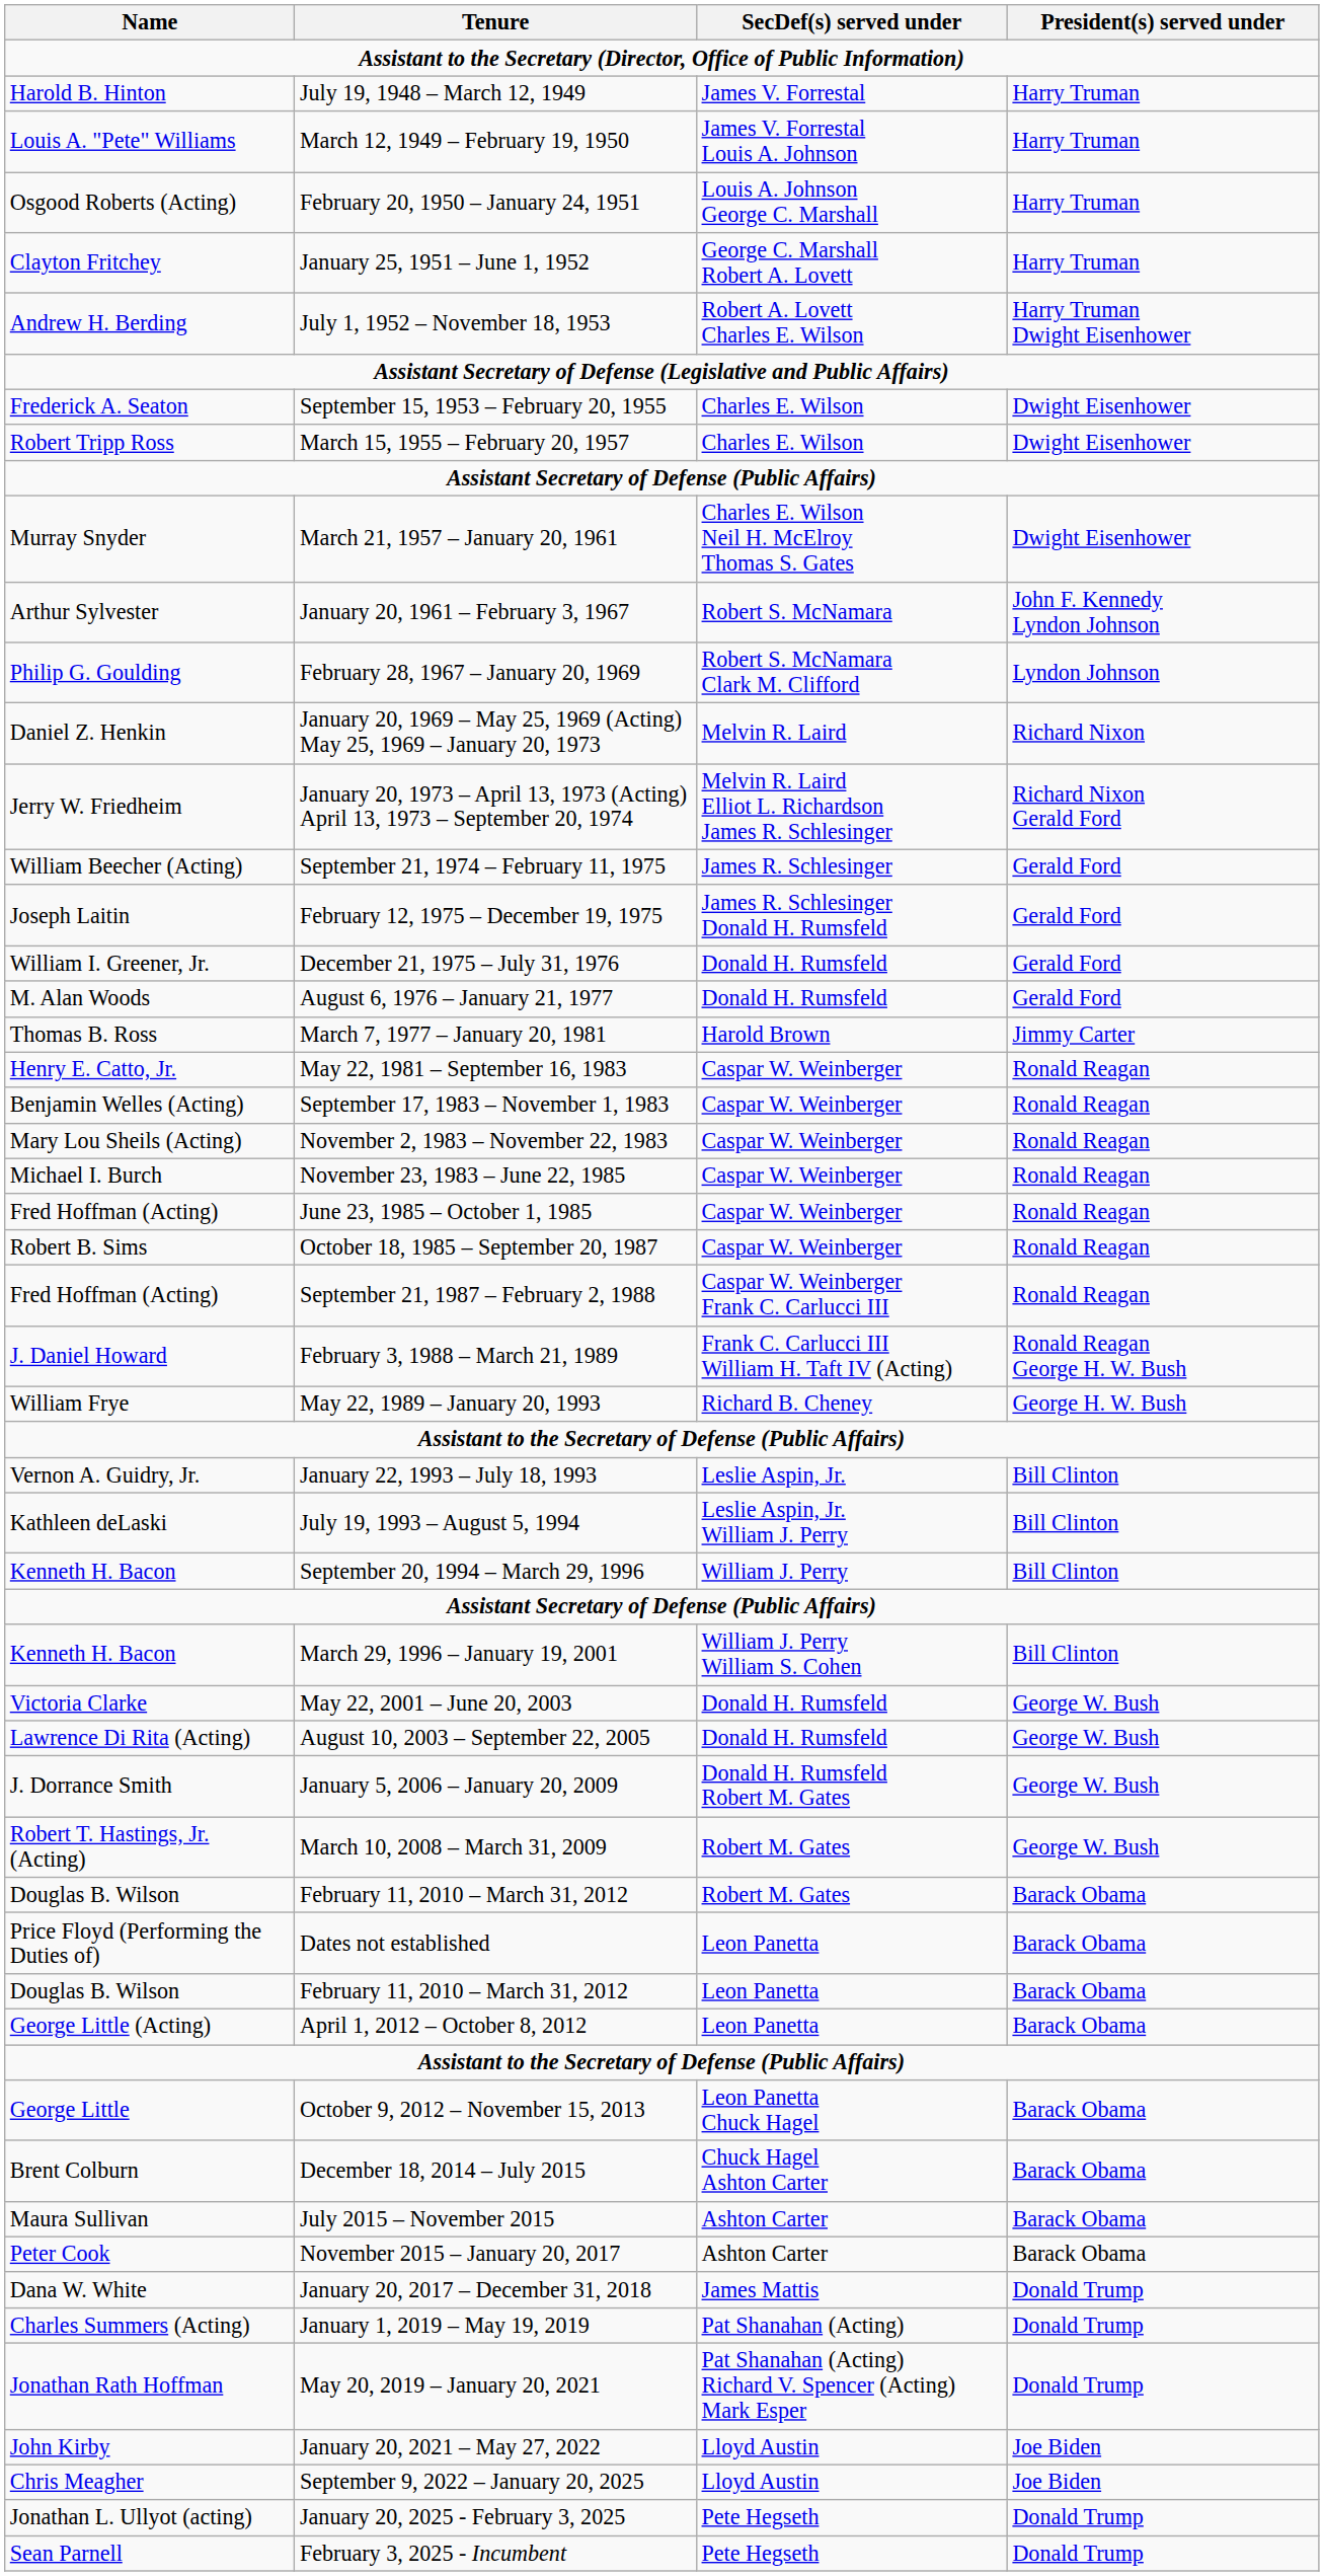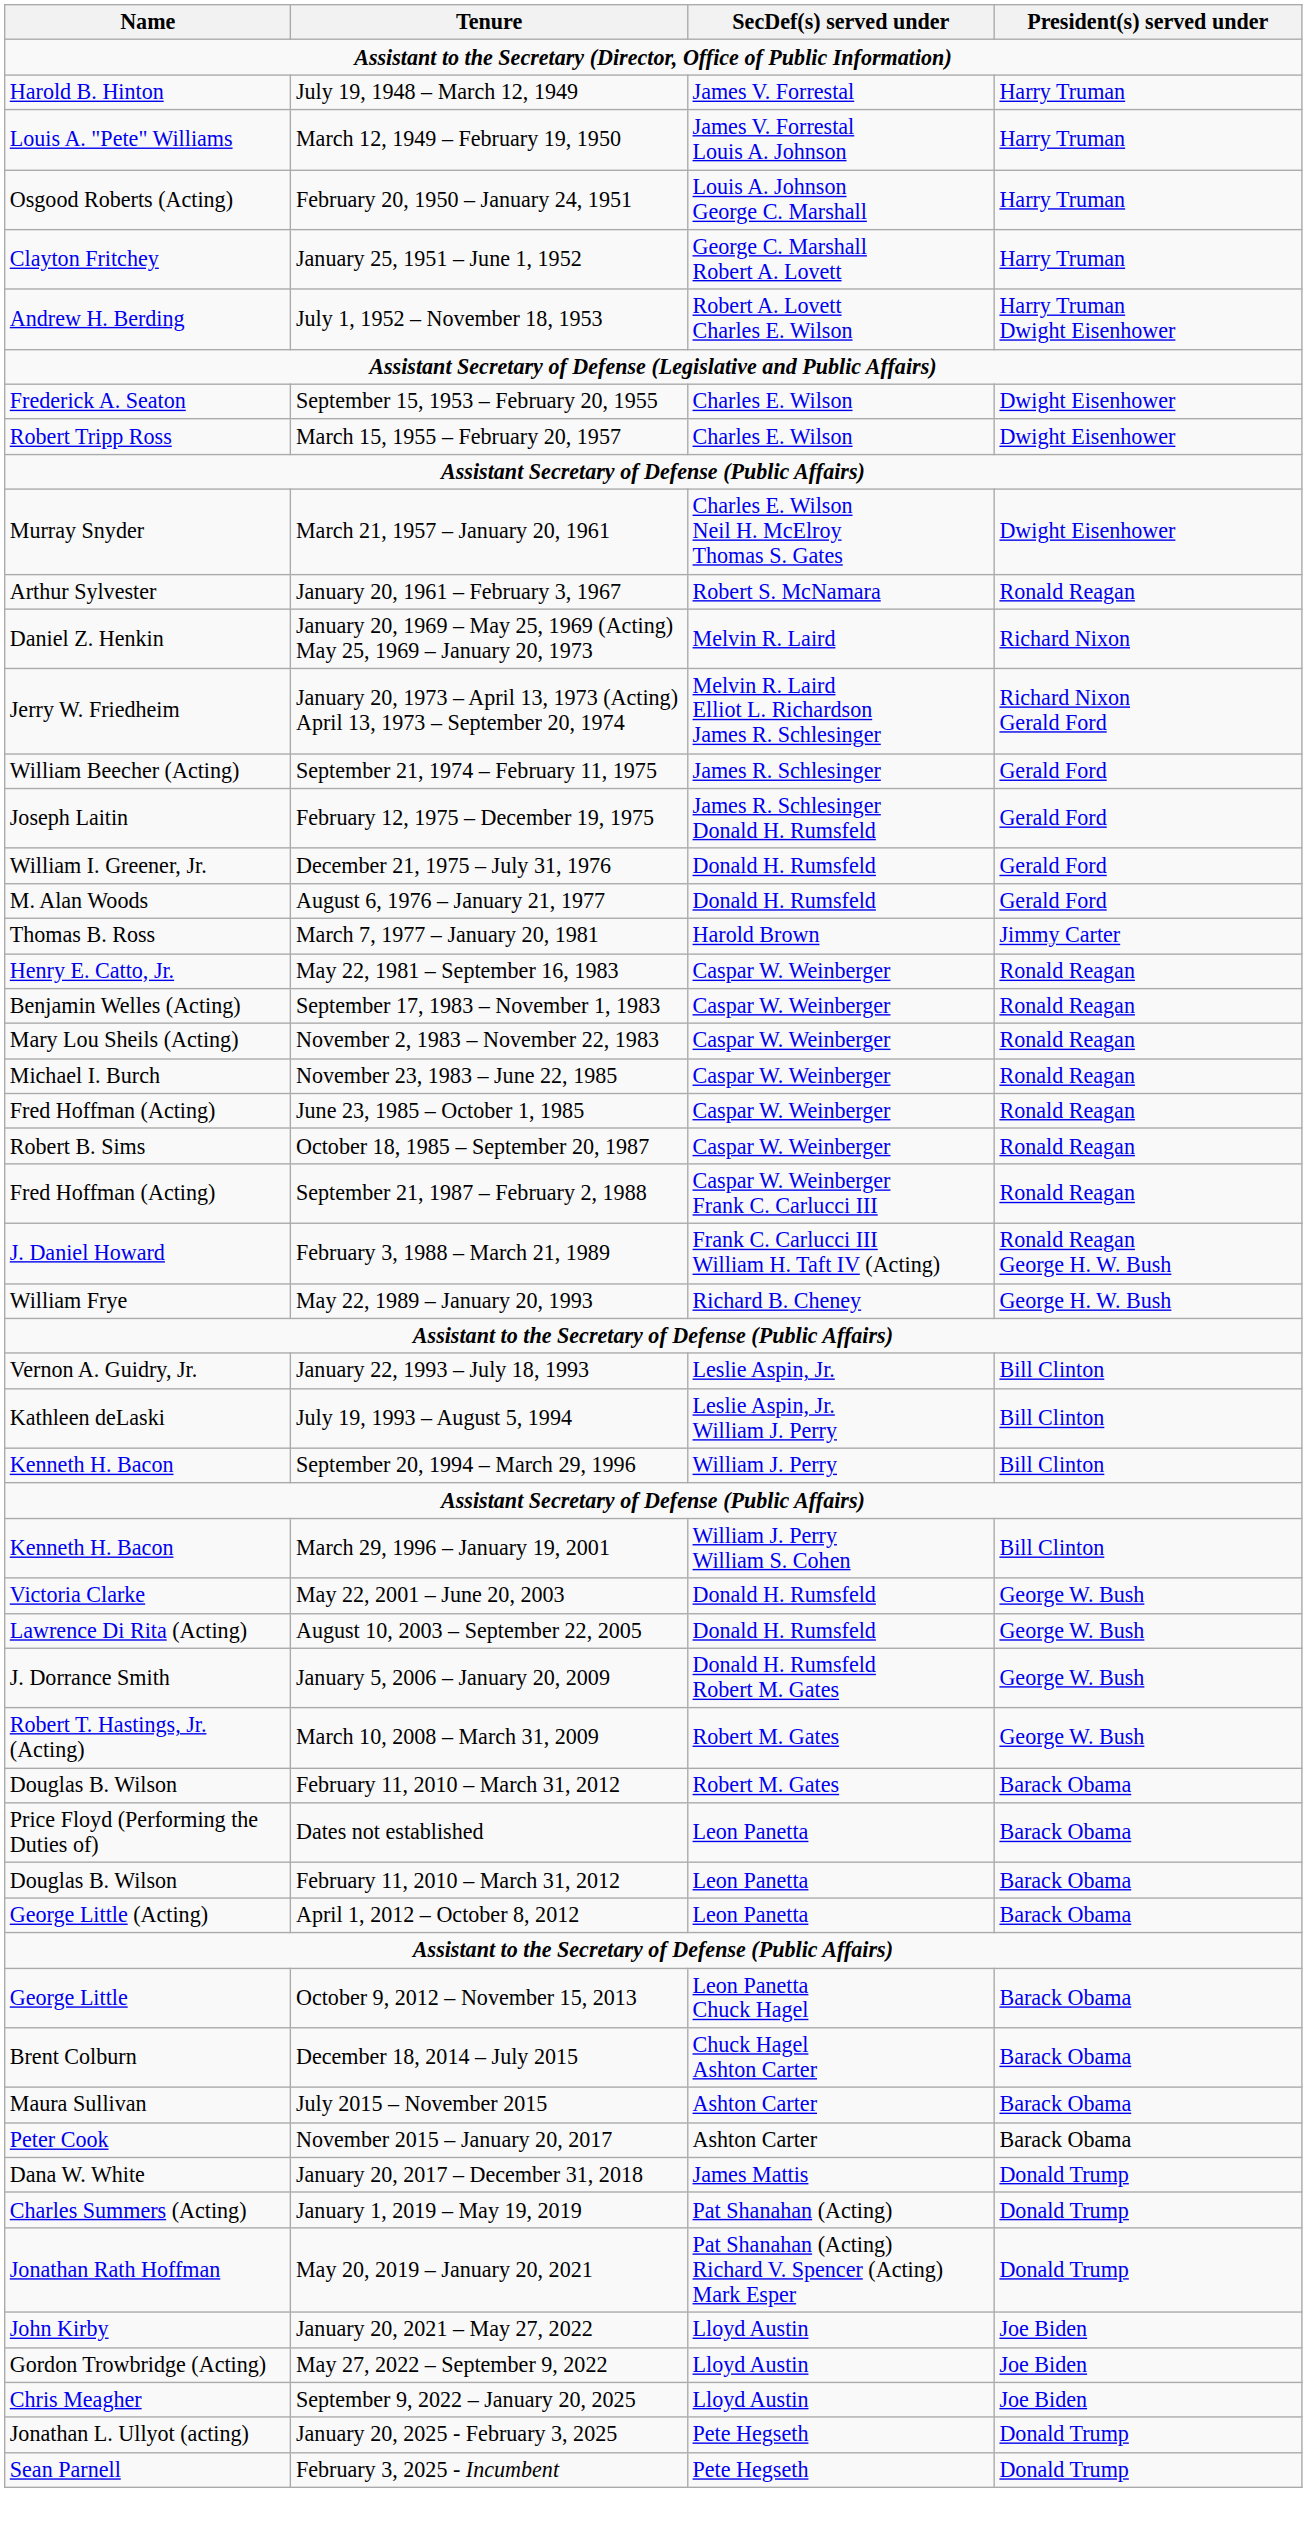January 20, 1961 – February 3, 1967 | President(s) served under: John F. Kennedy Lyndon Johnson -> Ronald Reagan
- row: Philip G. Goulding | February 28, 1967 – January 20, 1969 | Robert S. McNamara Clark M. Clifford | Lyndon Johnson
+ row: Gordon Trowbridge (Acting) | May 27, 2022 – September 9, 2022 | Lloyd Austin | Joe Biden
